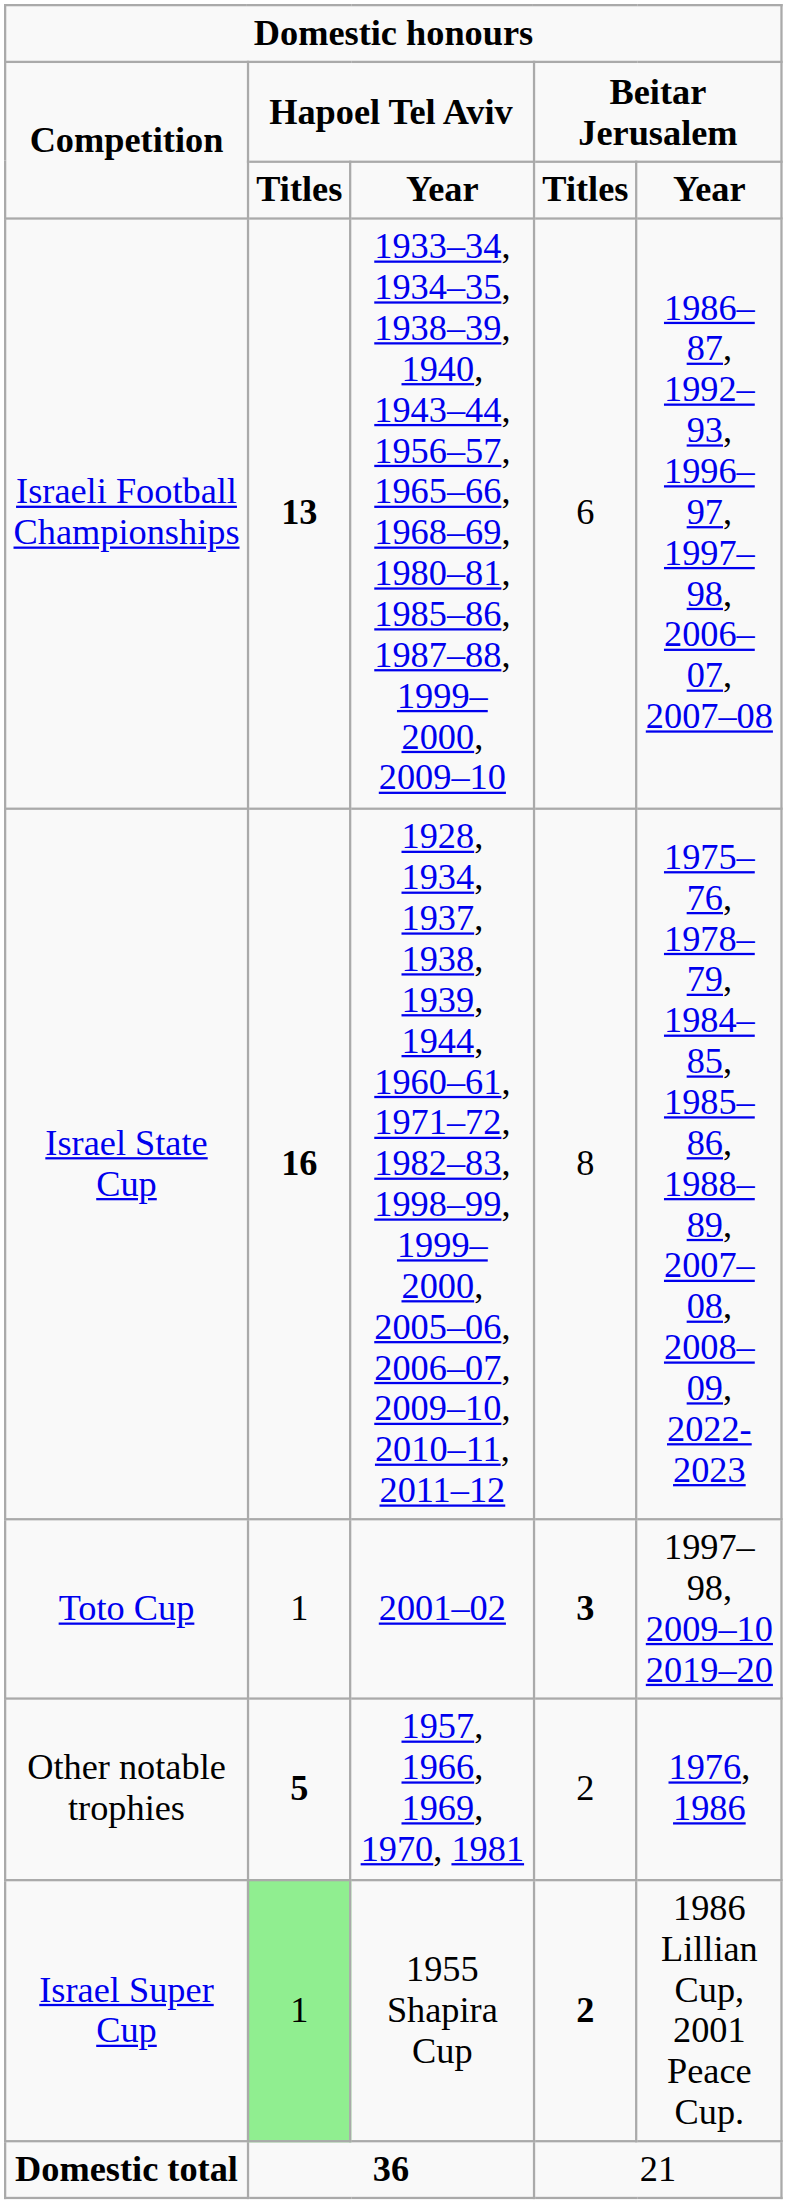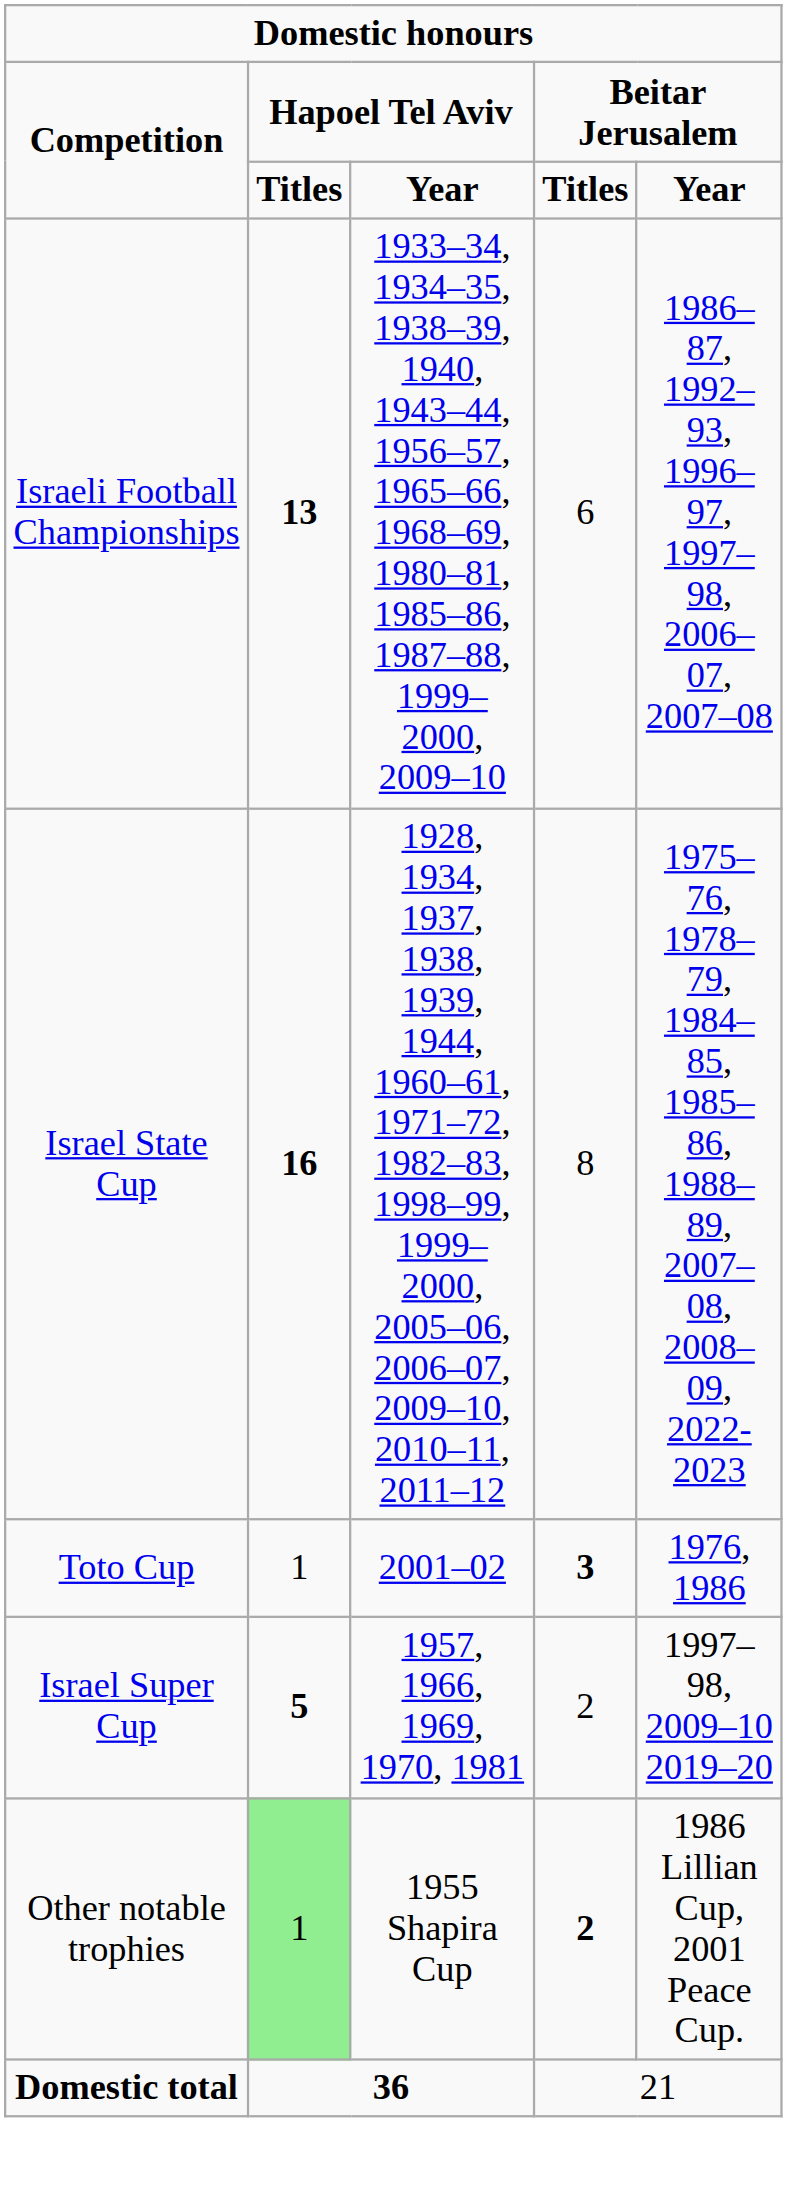2001–02 | column 5: 1997–98, 2009–10 2019–20 -> 1976, 1986
1957, 1966, 1969, 1970, 1981 | column 1: Other notable trophies -> Israel Super Cup
1957, 1966, 1969, 1970, 1981 | column 5: 1976, 1986 -> 1997–98, 2009–10 2019–20
1955 Shapira Cup | column 1: Israel Super Cup -> Other notable trophies
